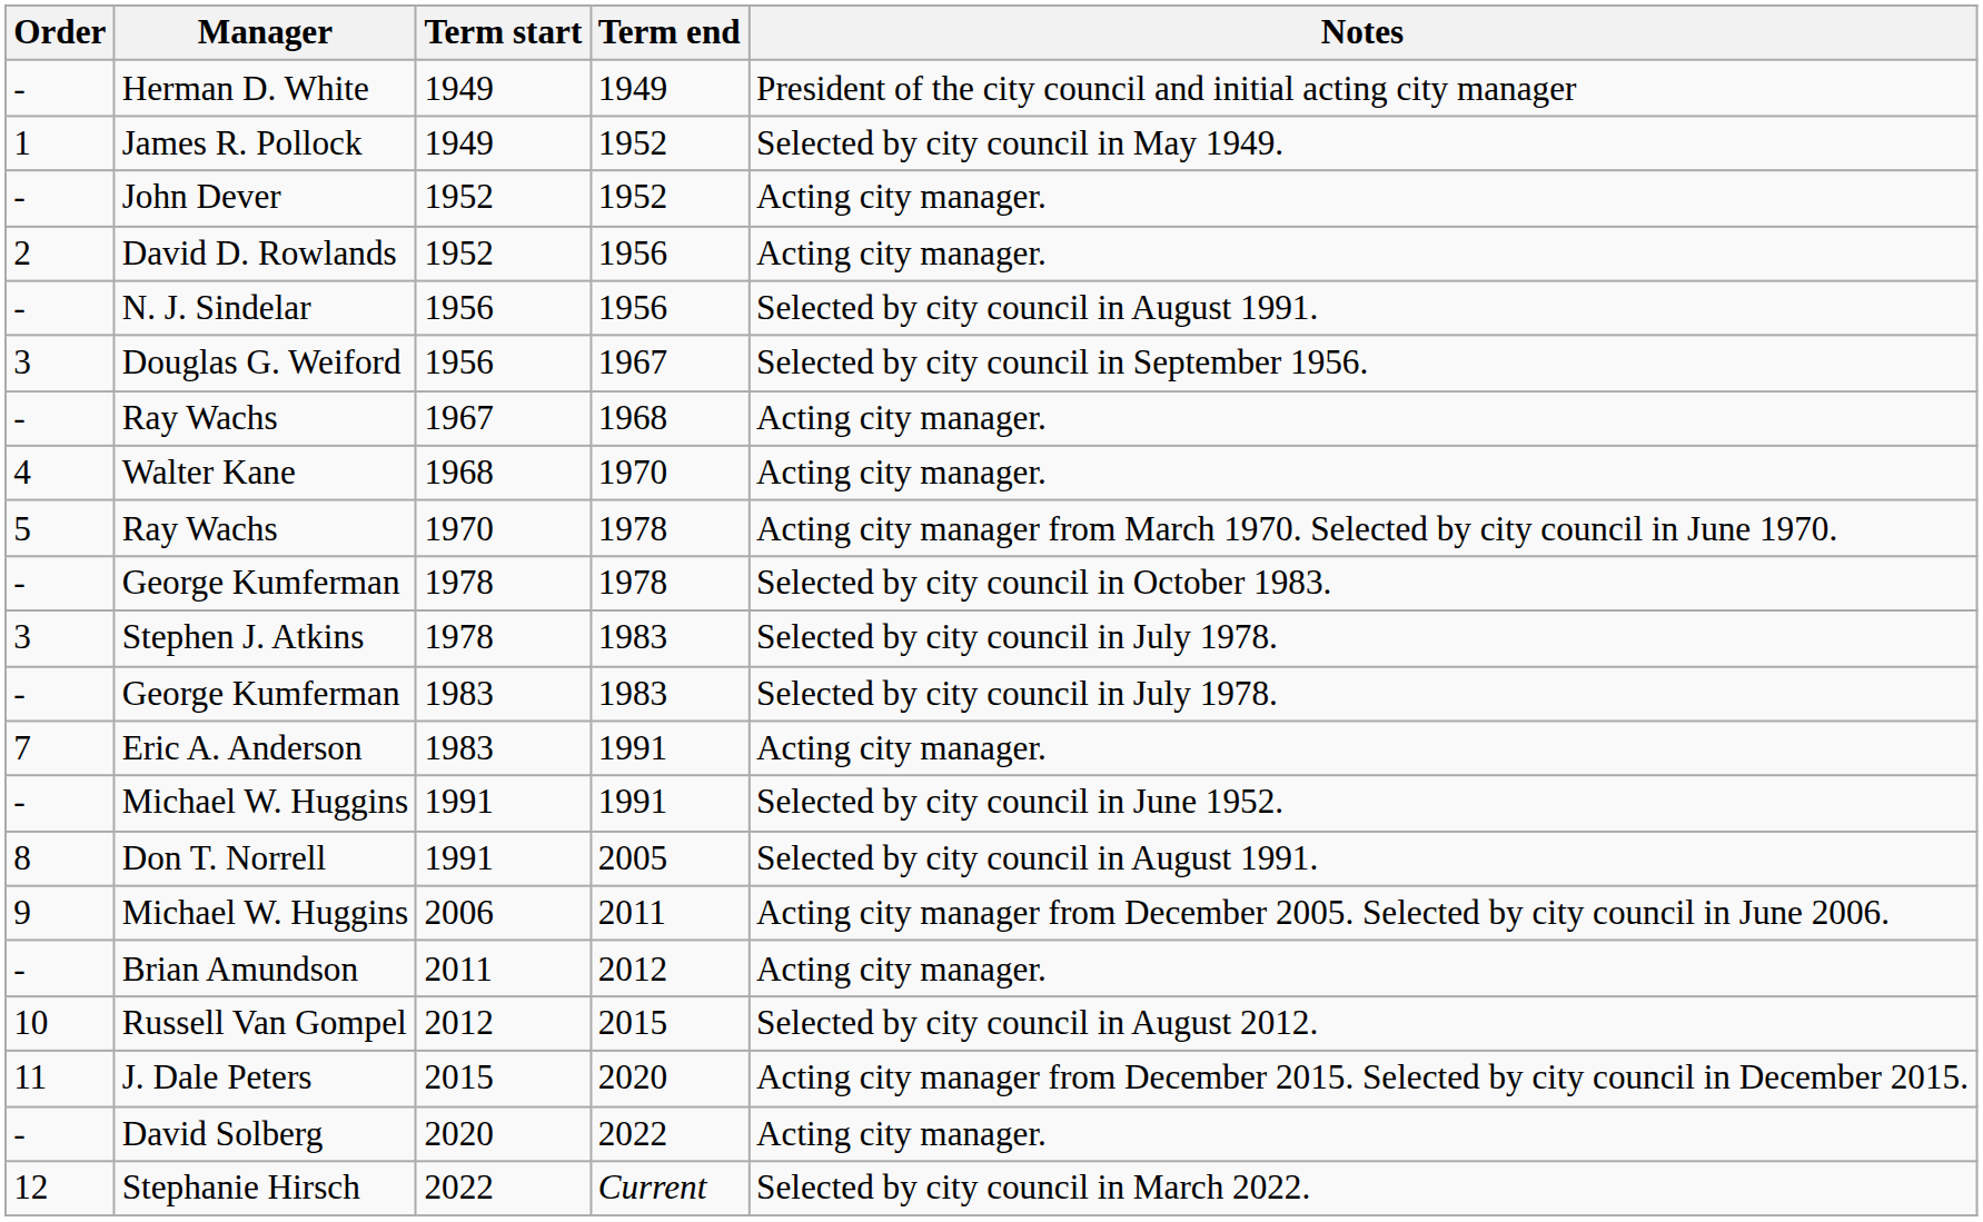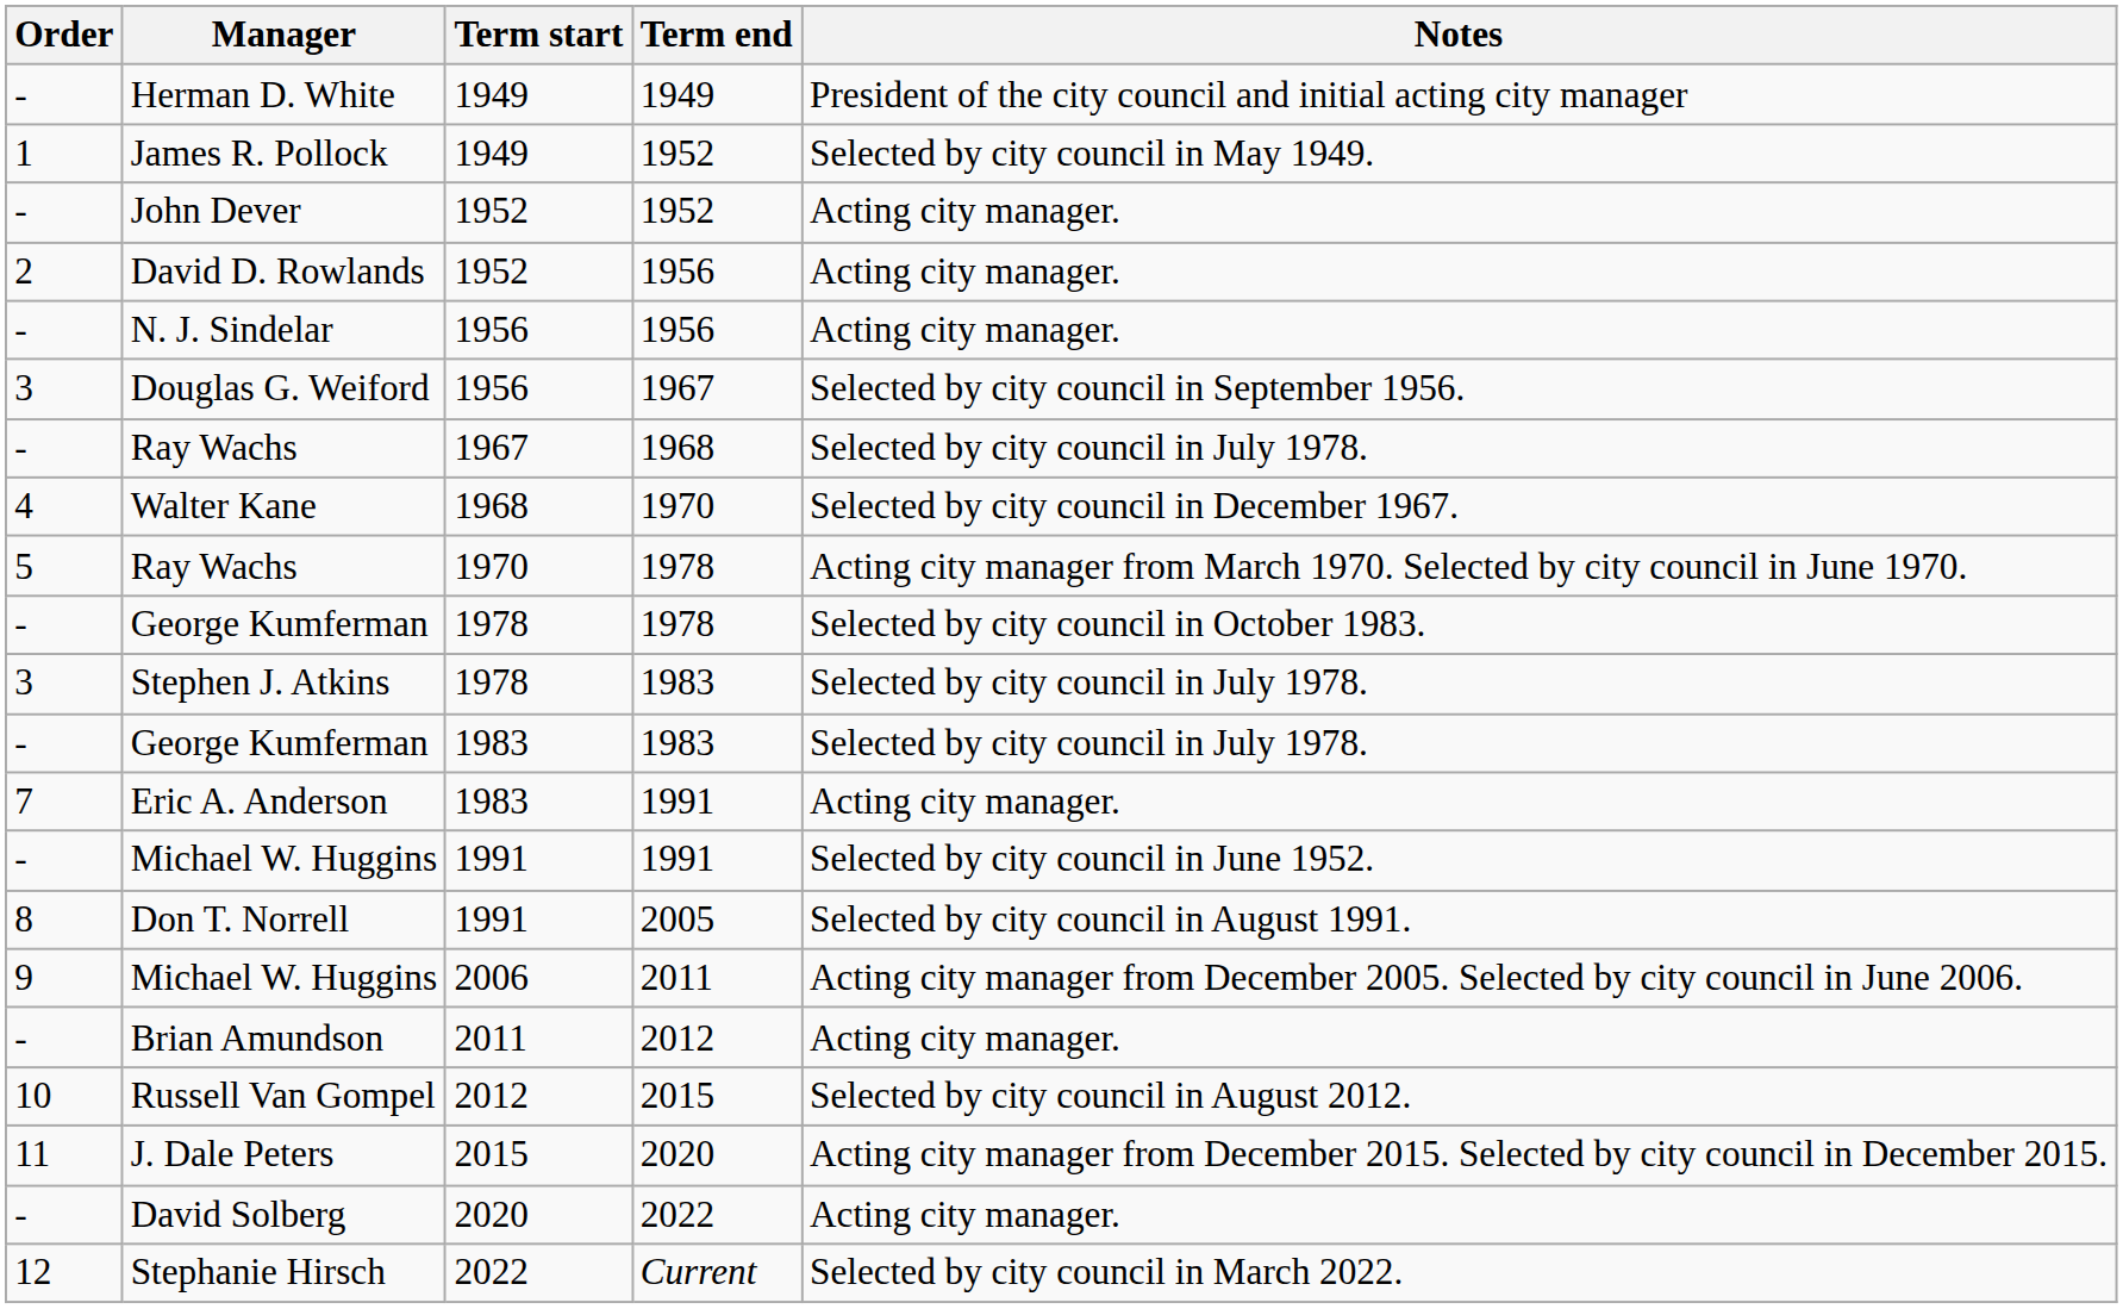N. J. Sindelar | Notes: Selected by city council in August 1991. -> Acting city manager.
Ray Wachs / 1968 | Notes: Acting city manager. -> Selected by city council in July 1978.
Walter Kane | Notes: Acting city manager. -> Selected by city council in December 1967.
